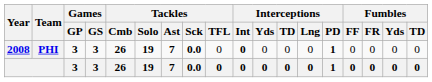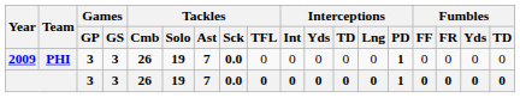PHI | Year: 2008 -> 2009
PHI | Interceptions / Int: bold -> normal
